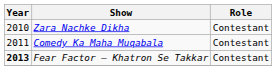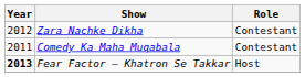Zara Nachke Dikha | Year: 2010 -> 2012
Fear Factor – Khatron Se Takkar | Role: Contestant -> Host
